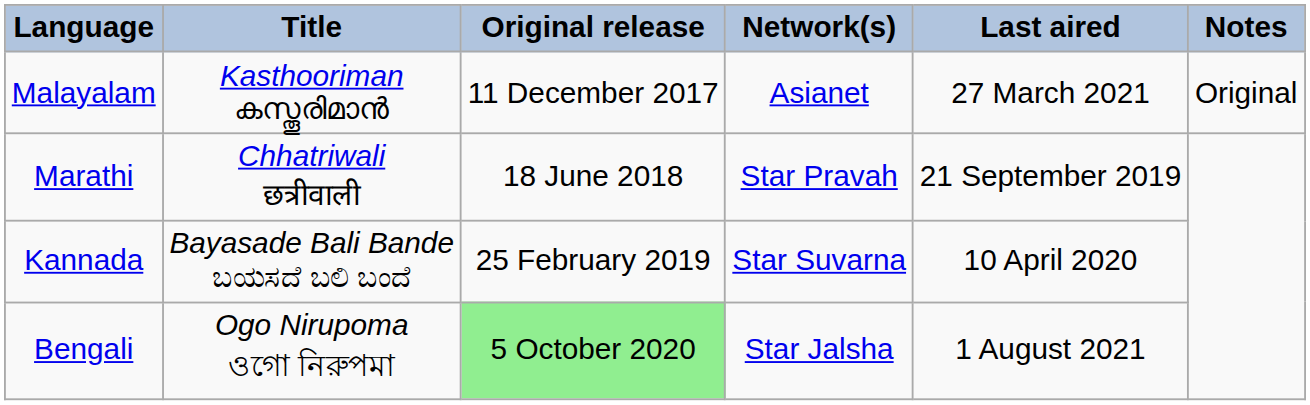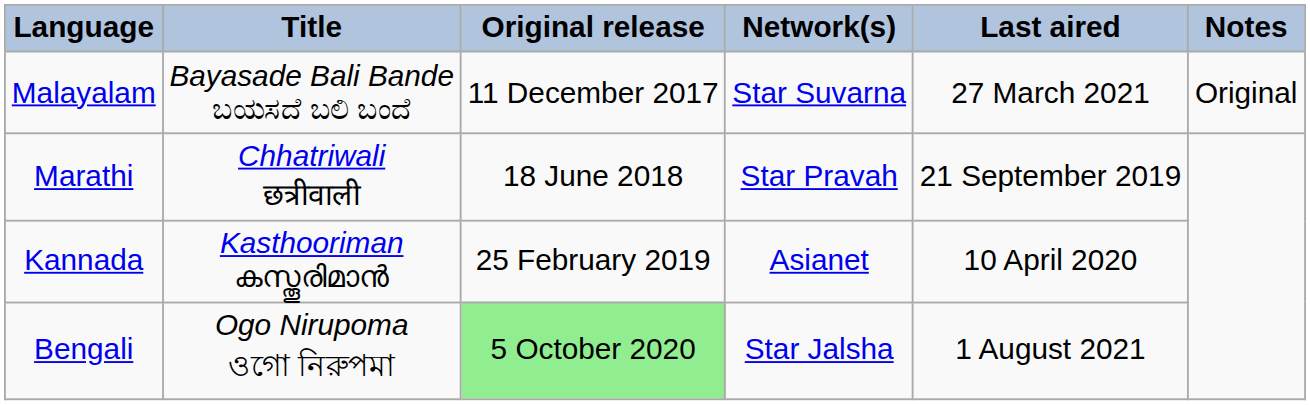Malayalam | Title: Kasthooriman കസ്തൂരിമാൻ -> Bayasade Bali Bande ಬಯಸದೆ ಬಲಿ ಬಂದೆ
Malayalam | Network(s): Asianet -> Star Suvarna
Kannada | Title: Bayasade Bali Bande ಬಯಸದೆ ಬಲಿ ಬಂದೆ -> Kasthooriman കസ്തൂരിമാൻ
Kannada | Network(s): Star Suvarna -> Asianet
